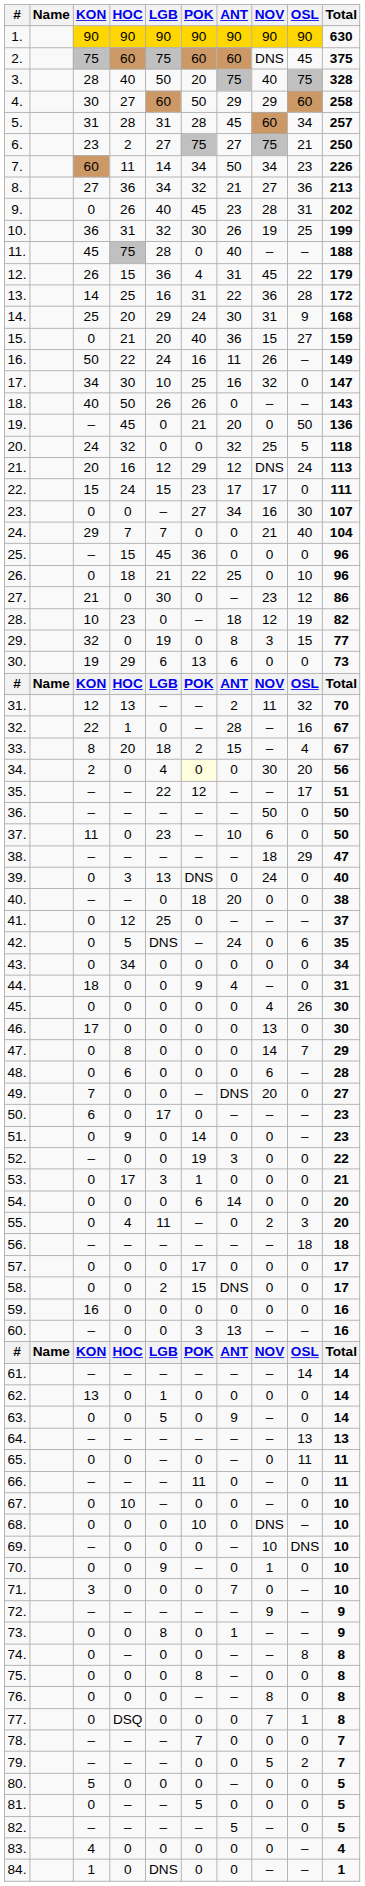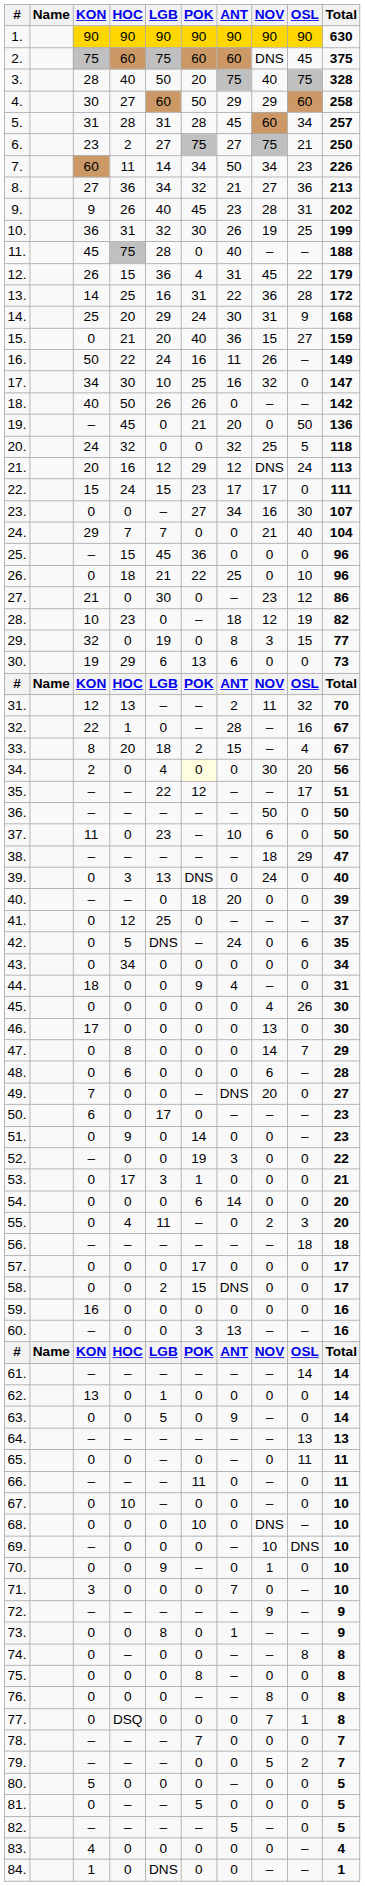9. | KON: 0 -> 9
18. | Total: 143 -> 142
40. | Total: 38 -> 39
